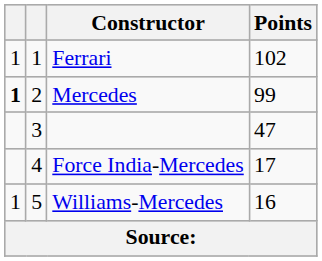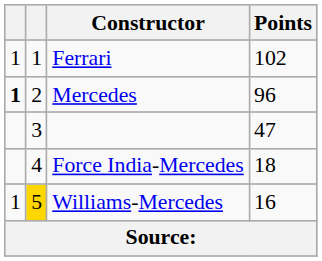Mercedes | Points: 99 -> 96
Force India-Mercedes | Points: 17 -> 18
Williams-Mercedes | column 2: no background -> gold background
